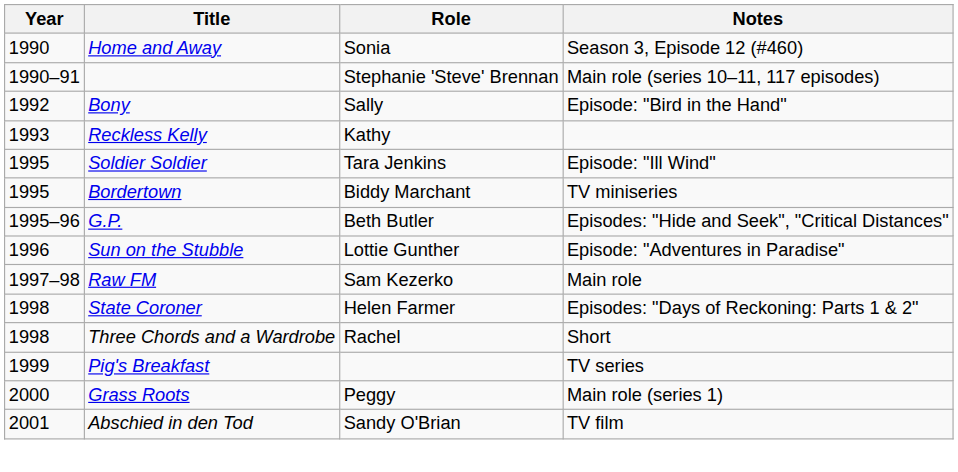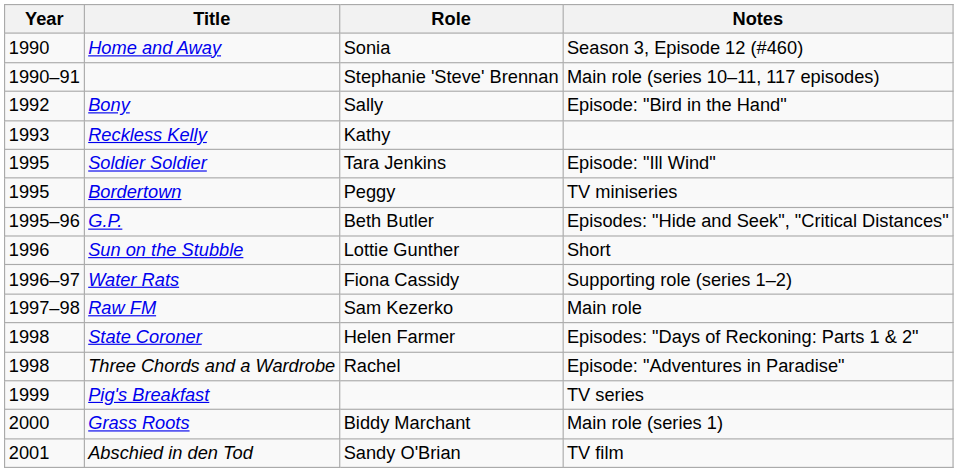Bordertown | Role: Biddy Marchant -> Peggy
Sun on the Stubble | Notes: Episode: "Adventures in Paradise" -> Short
+ row: 1996–97 | Water Rats | Fiona Cassidy | Supporting role (series 1–2)
Three Chords and a Wardrobe | Notes: Short -> Episode: "Adventures in Paradise"
Grass Roots | Role: Peggy -> Biddy Marchant
